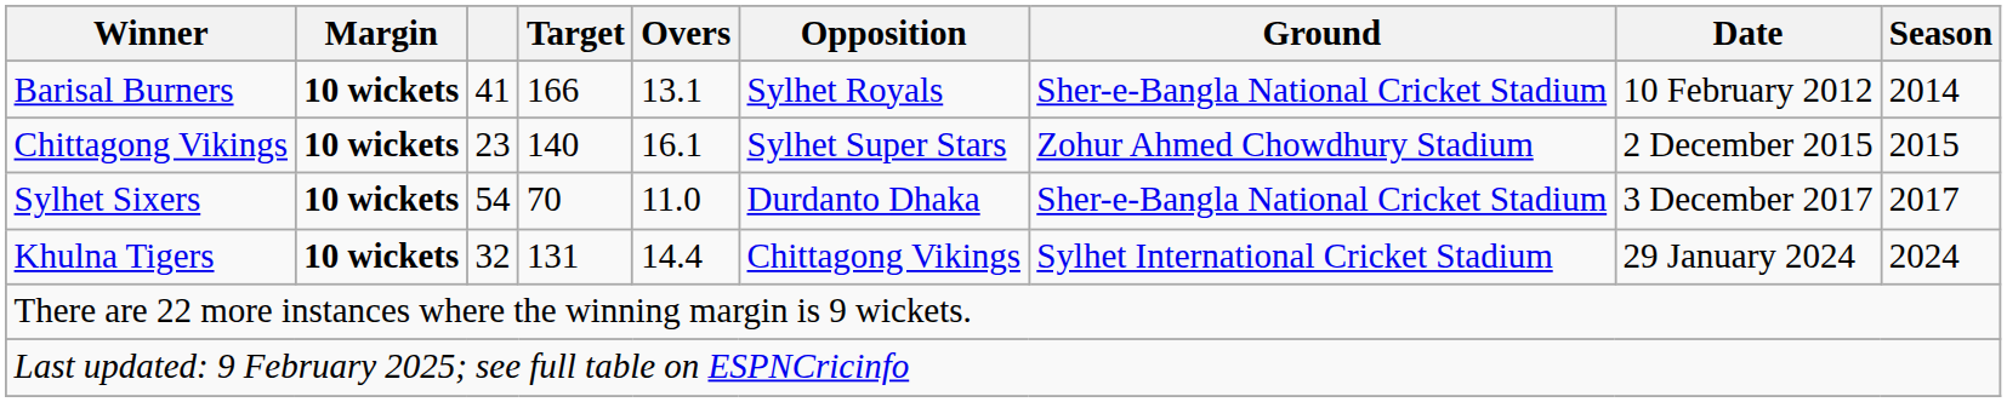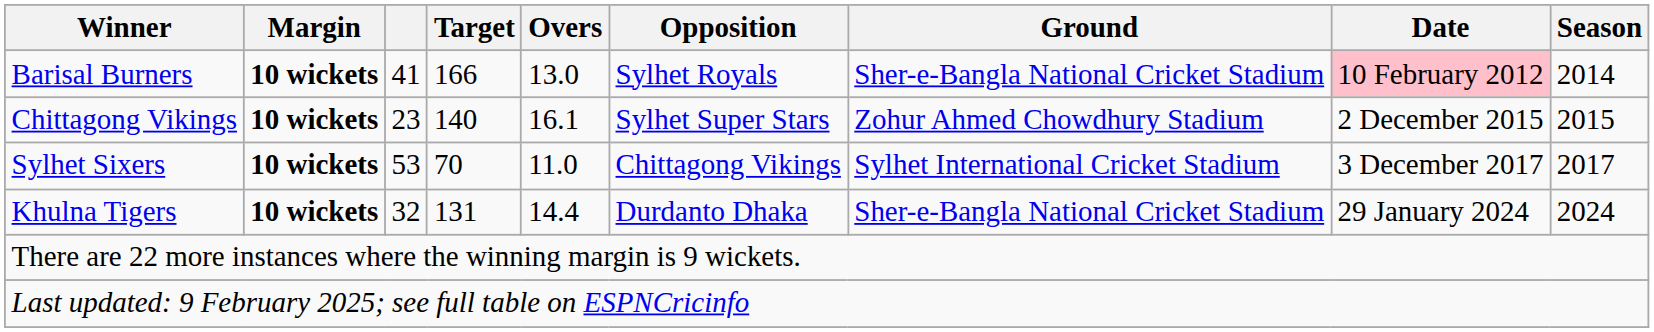Barisal Burners | Overs: 13.1 -> 13.0
Barisal Burners | Date: no background -> pink background
Sylhet Sixers | column 3: 54 -> 53
Sylhet Sixers | Opposition: Durdanto Dhaka -> Chittagong Vikings
Sylhet Sixers | Ground: Sher-e-Bangla National Cricket Stadium -> Sylhet International Cricket Stadium
Khulna Tigers | Opposition: Chittagong Vikings -> Durdanto Dhaka
Khulna Tigers | Ground: Sylhet International Cricket Stadium -> Sher-e-Bangla National Cricket Stadium
